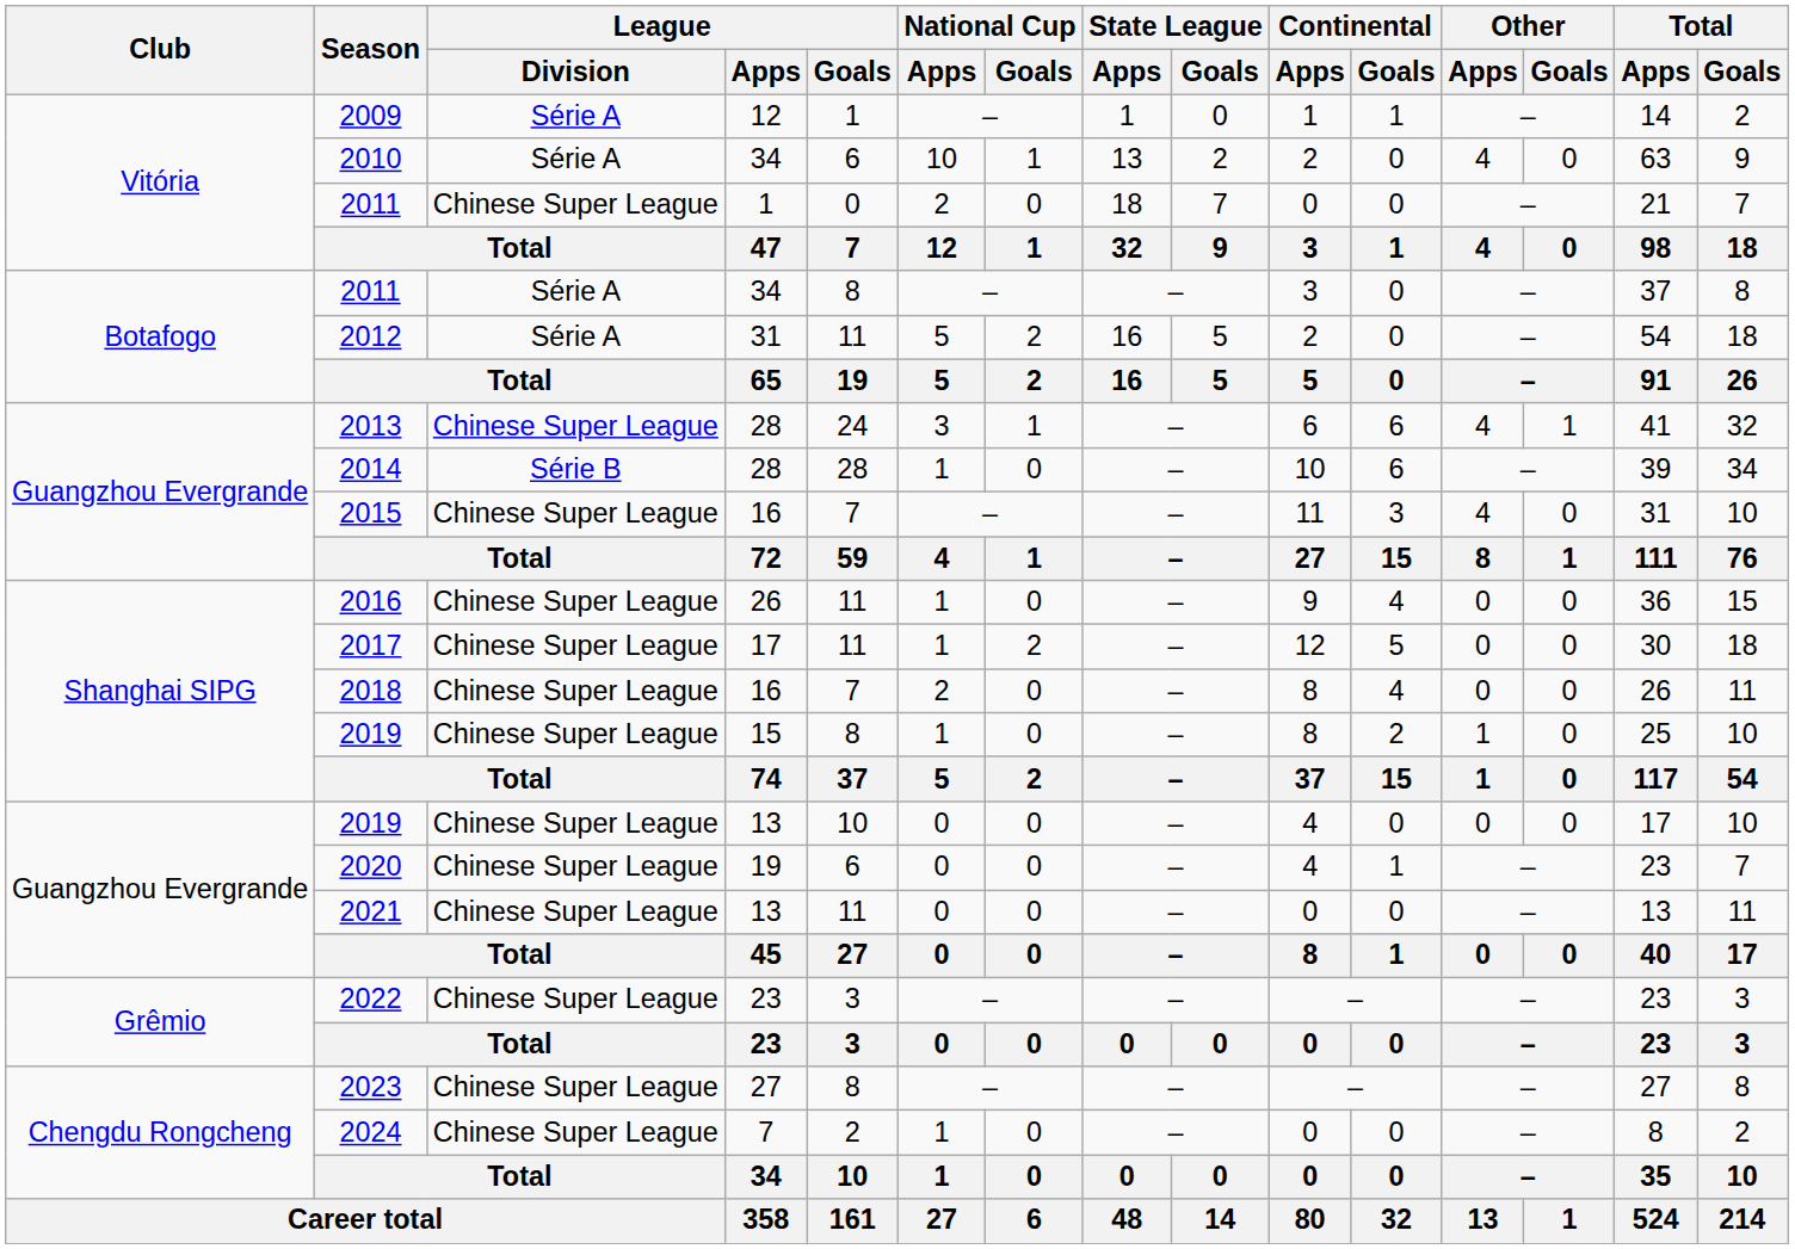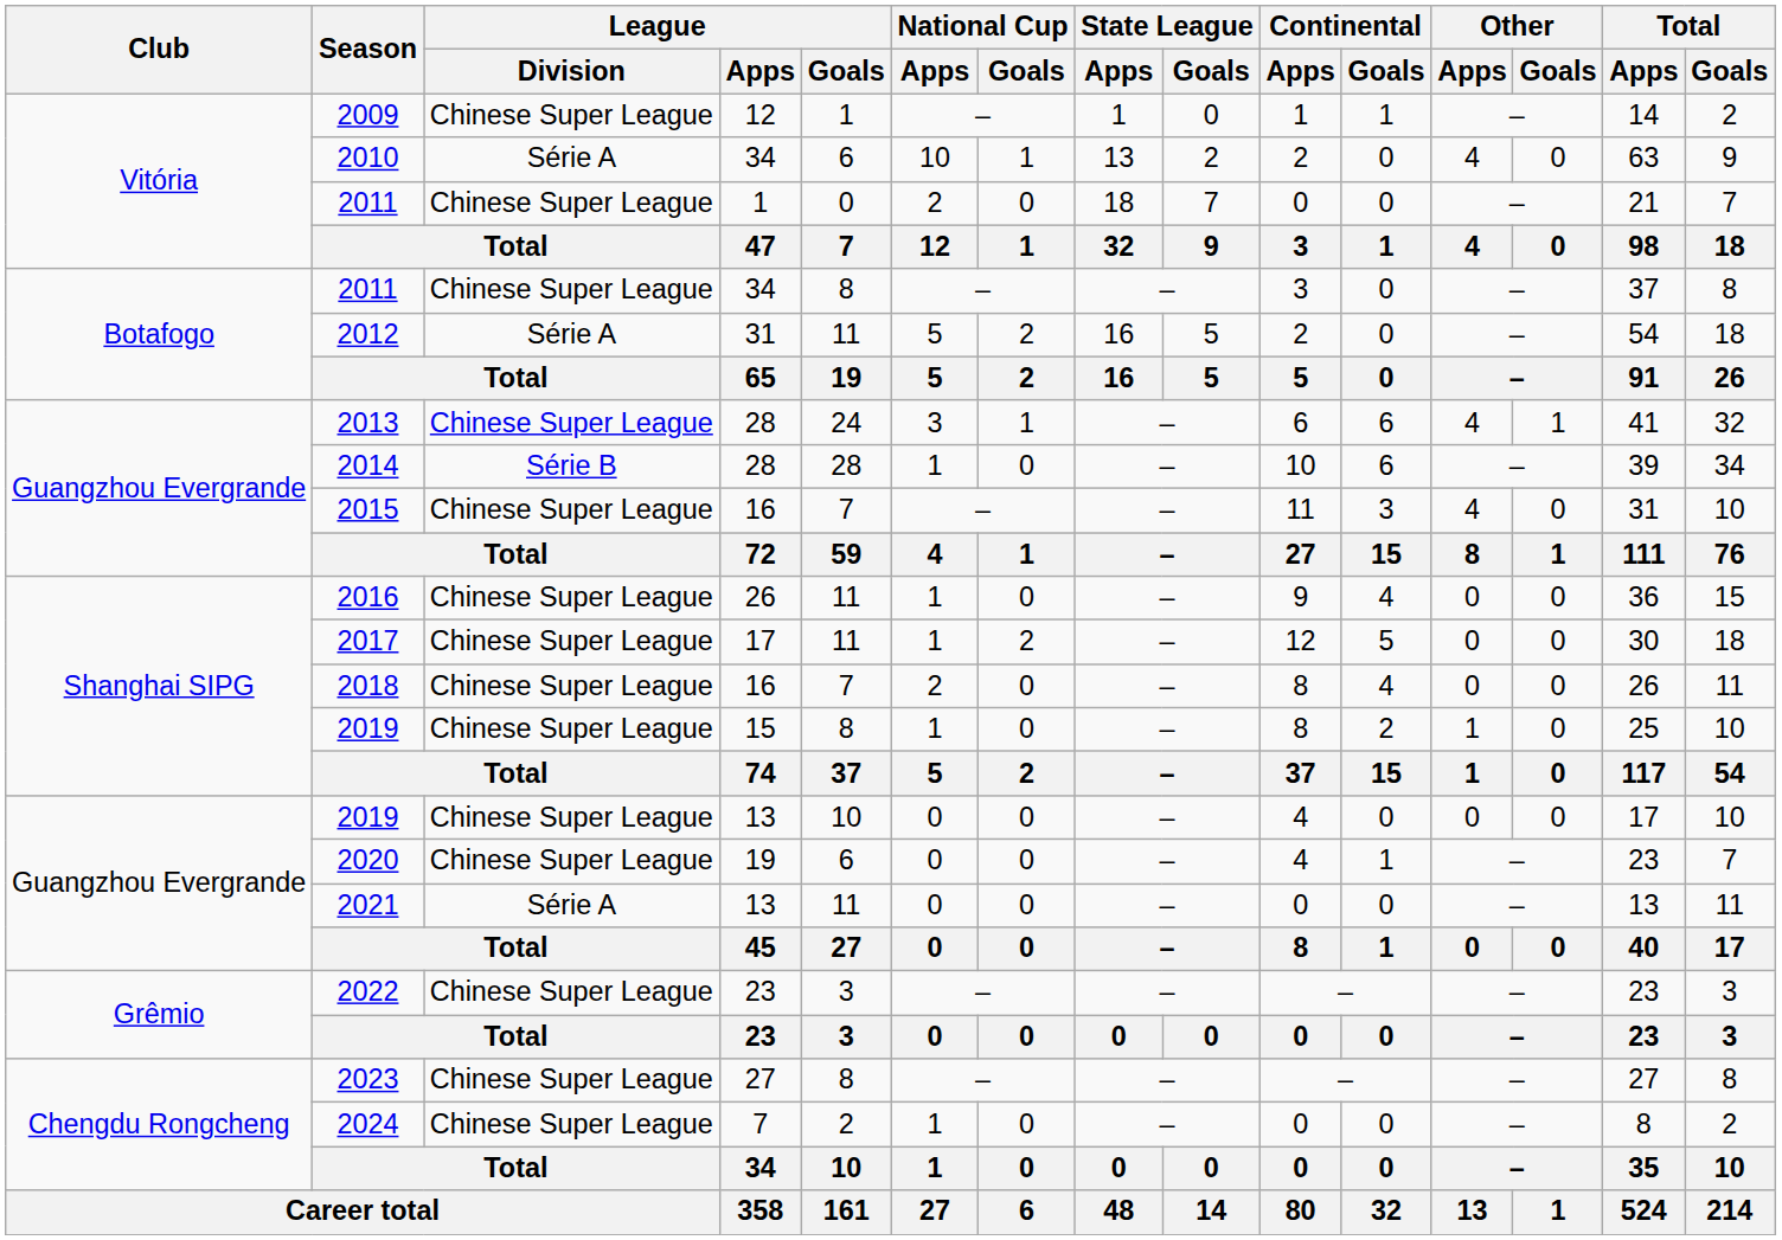2009 | League / Division: Série A -> Chinese Super League
2011 / 34 | League / Division: Série A -> Chinese Super League
2021 | League / Division: Chinese Super League -> Série A
